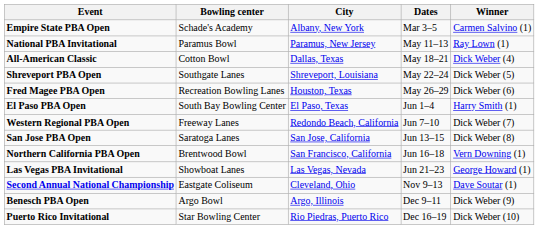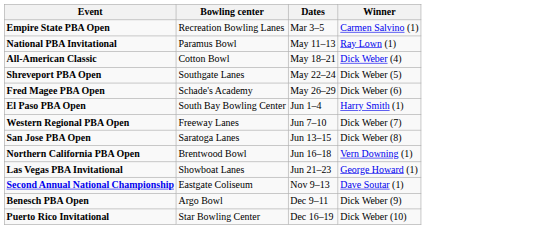- column: City | Albany, New York | Paramus, New Jersey | Dallas, Texas | Shreveport, Louisiana | Houston, Texas | El Paso, Texas | Redondo Beach, California | San Jose, California | San Francisco, California | Las Vegas, Nevada | Cleveland, Ohio | Argo, Illinois | Rio Piedras, Puerto Rico
Empire State PBA Open | Bowling center: Schade's Academy -> Recreation Bowling Lanes
Fred Magee PBA Open | Bowling center: Recreation Bowling Lanes -> Schade's Academy
